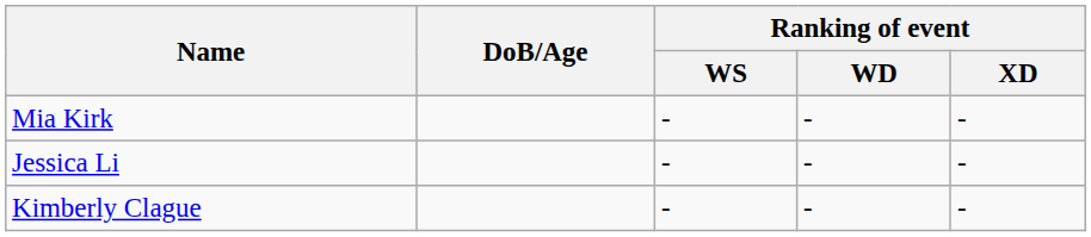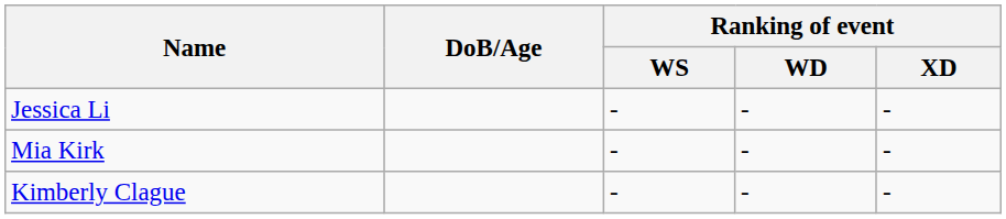rows swapped: Jessica Li <-> Mia Kirk
